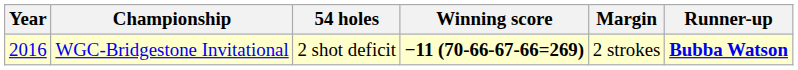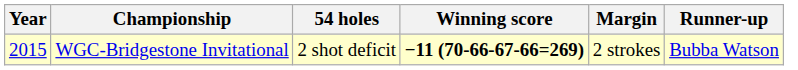WGC-Bridgestone Invitational | Year: 2016 -> 2015
WGC-Bridgestone Invitational | Runner-up: bold -> normal
